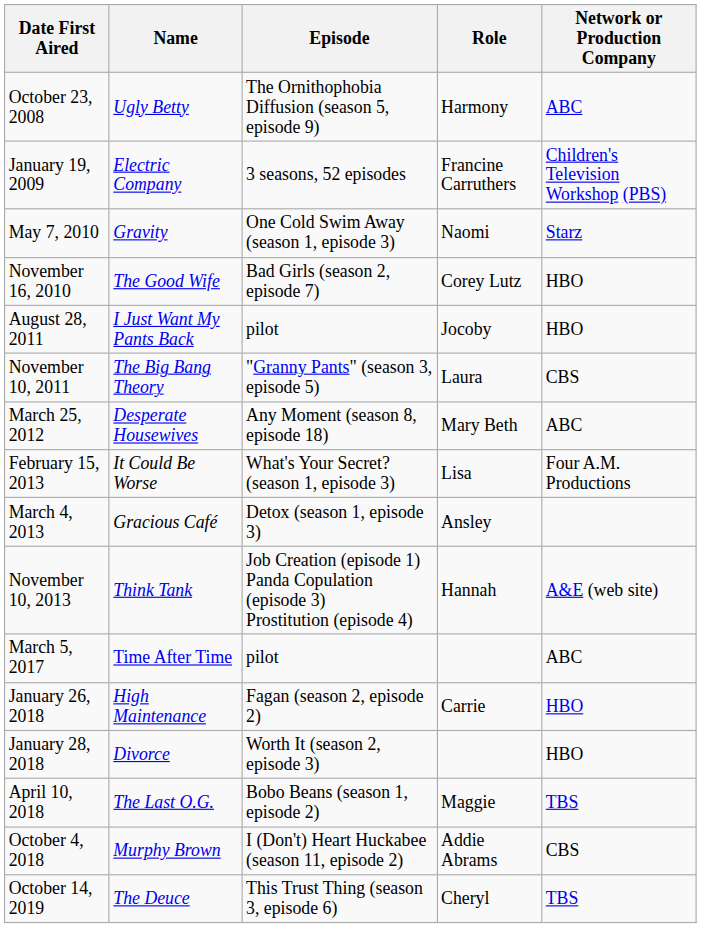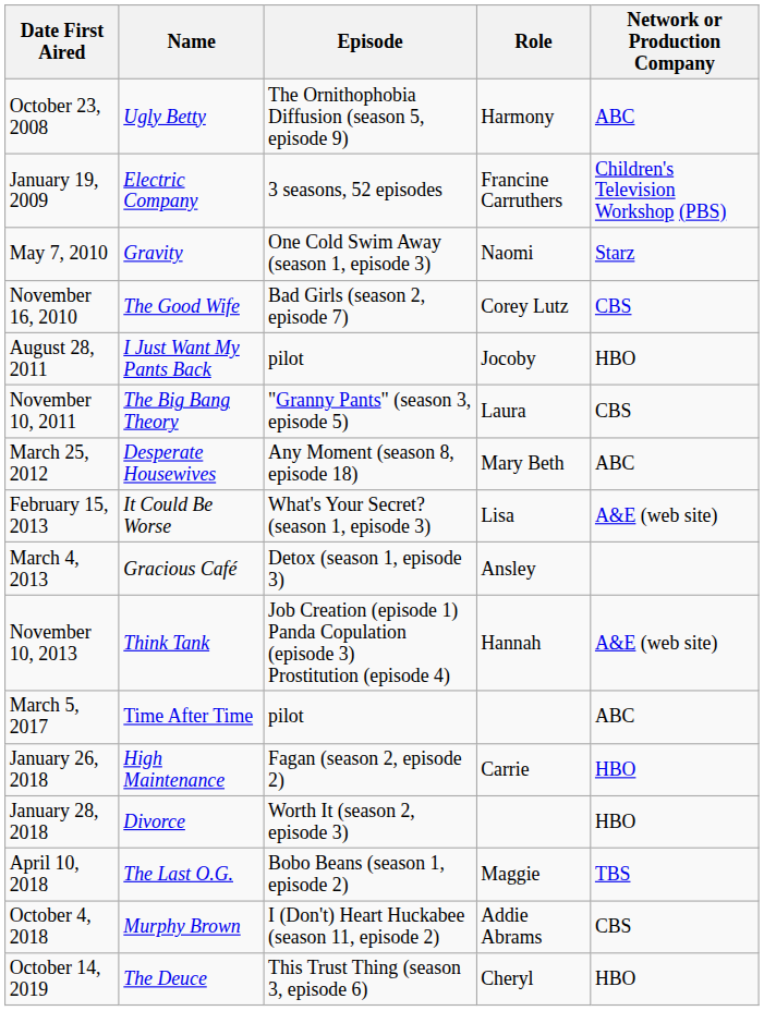November 16, 2010 | Network or Production Company: HBO -> CBS
February 15, 2013 | Network or Production Company: Four A.M. Productions -> A&E (web site)
October 14, 2019 | Network or Production Company: TBS -> HBO
